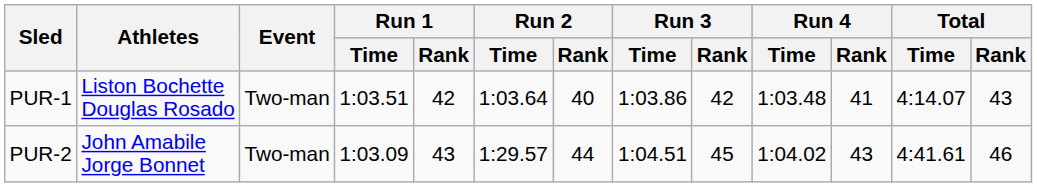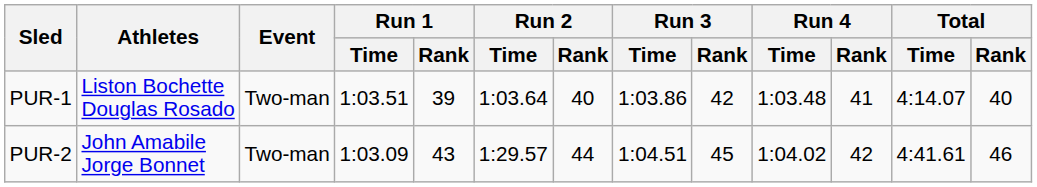PUR-1 | Run 1 / Rank: 42 -> 39
PUR-1 | Total / Rank: 43 -> 40
PUR-2 | Run 4 / Rank: 43 -> 42
